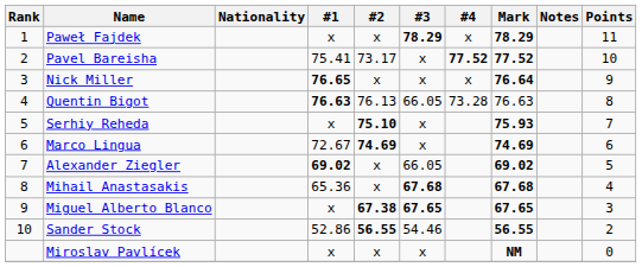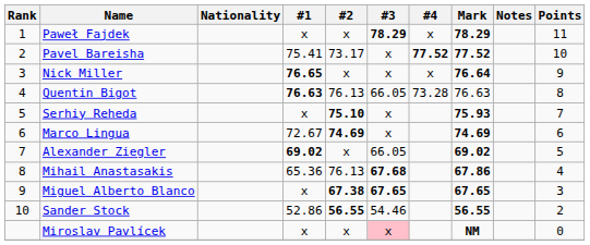Mihail Anastasakis | #2: x -> 76.13
Mihail Anastasakis | Mark: 67.68 -> 67.86
Miroslav Pavlícek | #3: no background -> pink background
